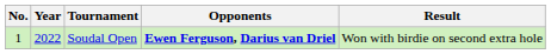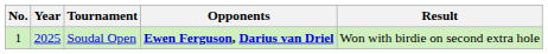Soudal Open | Year: 2022 -> 2025
